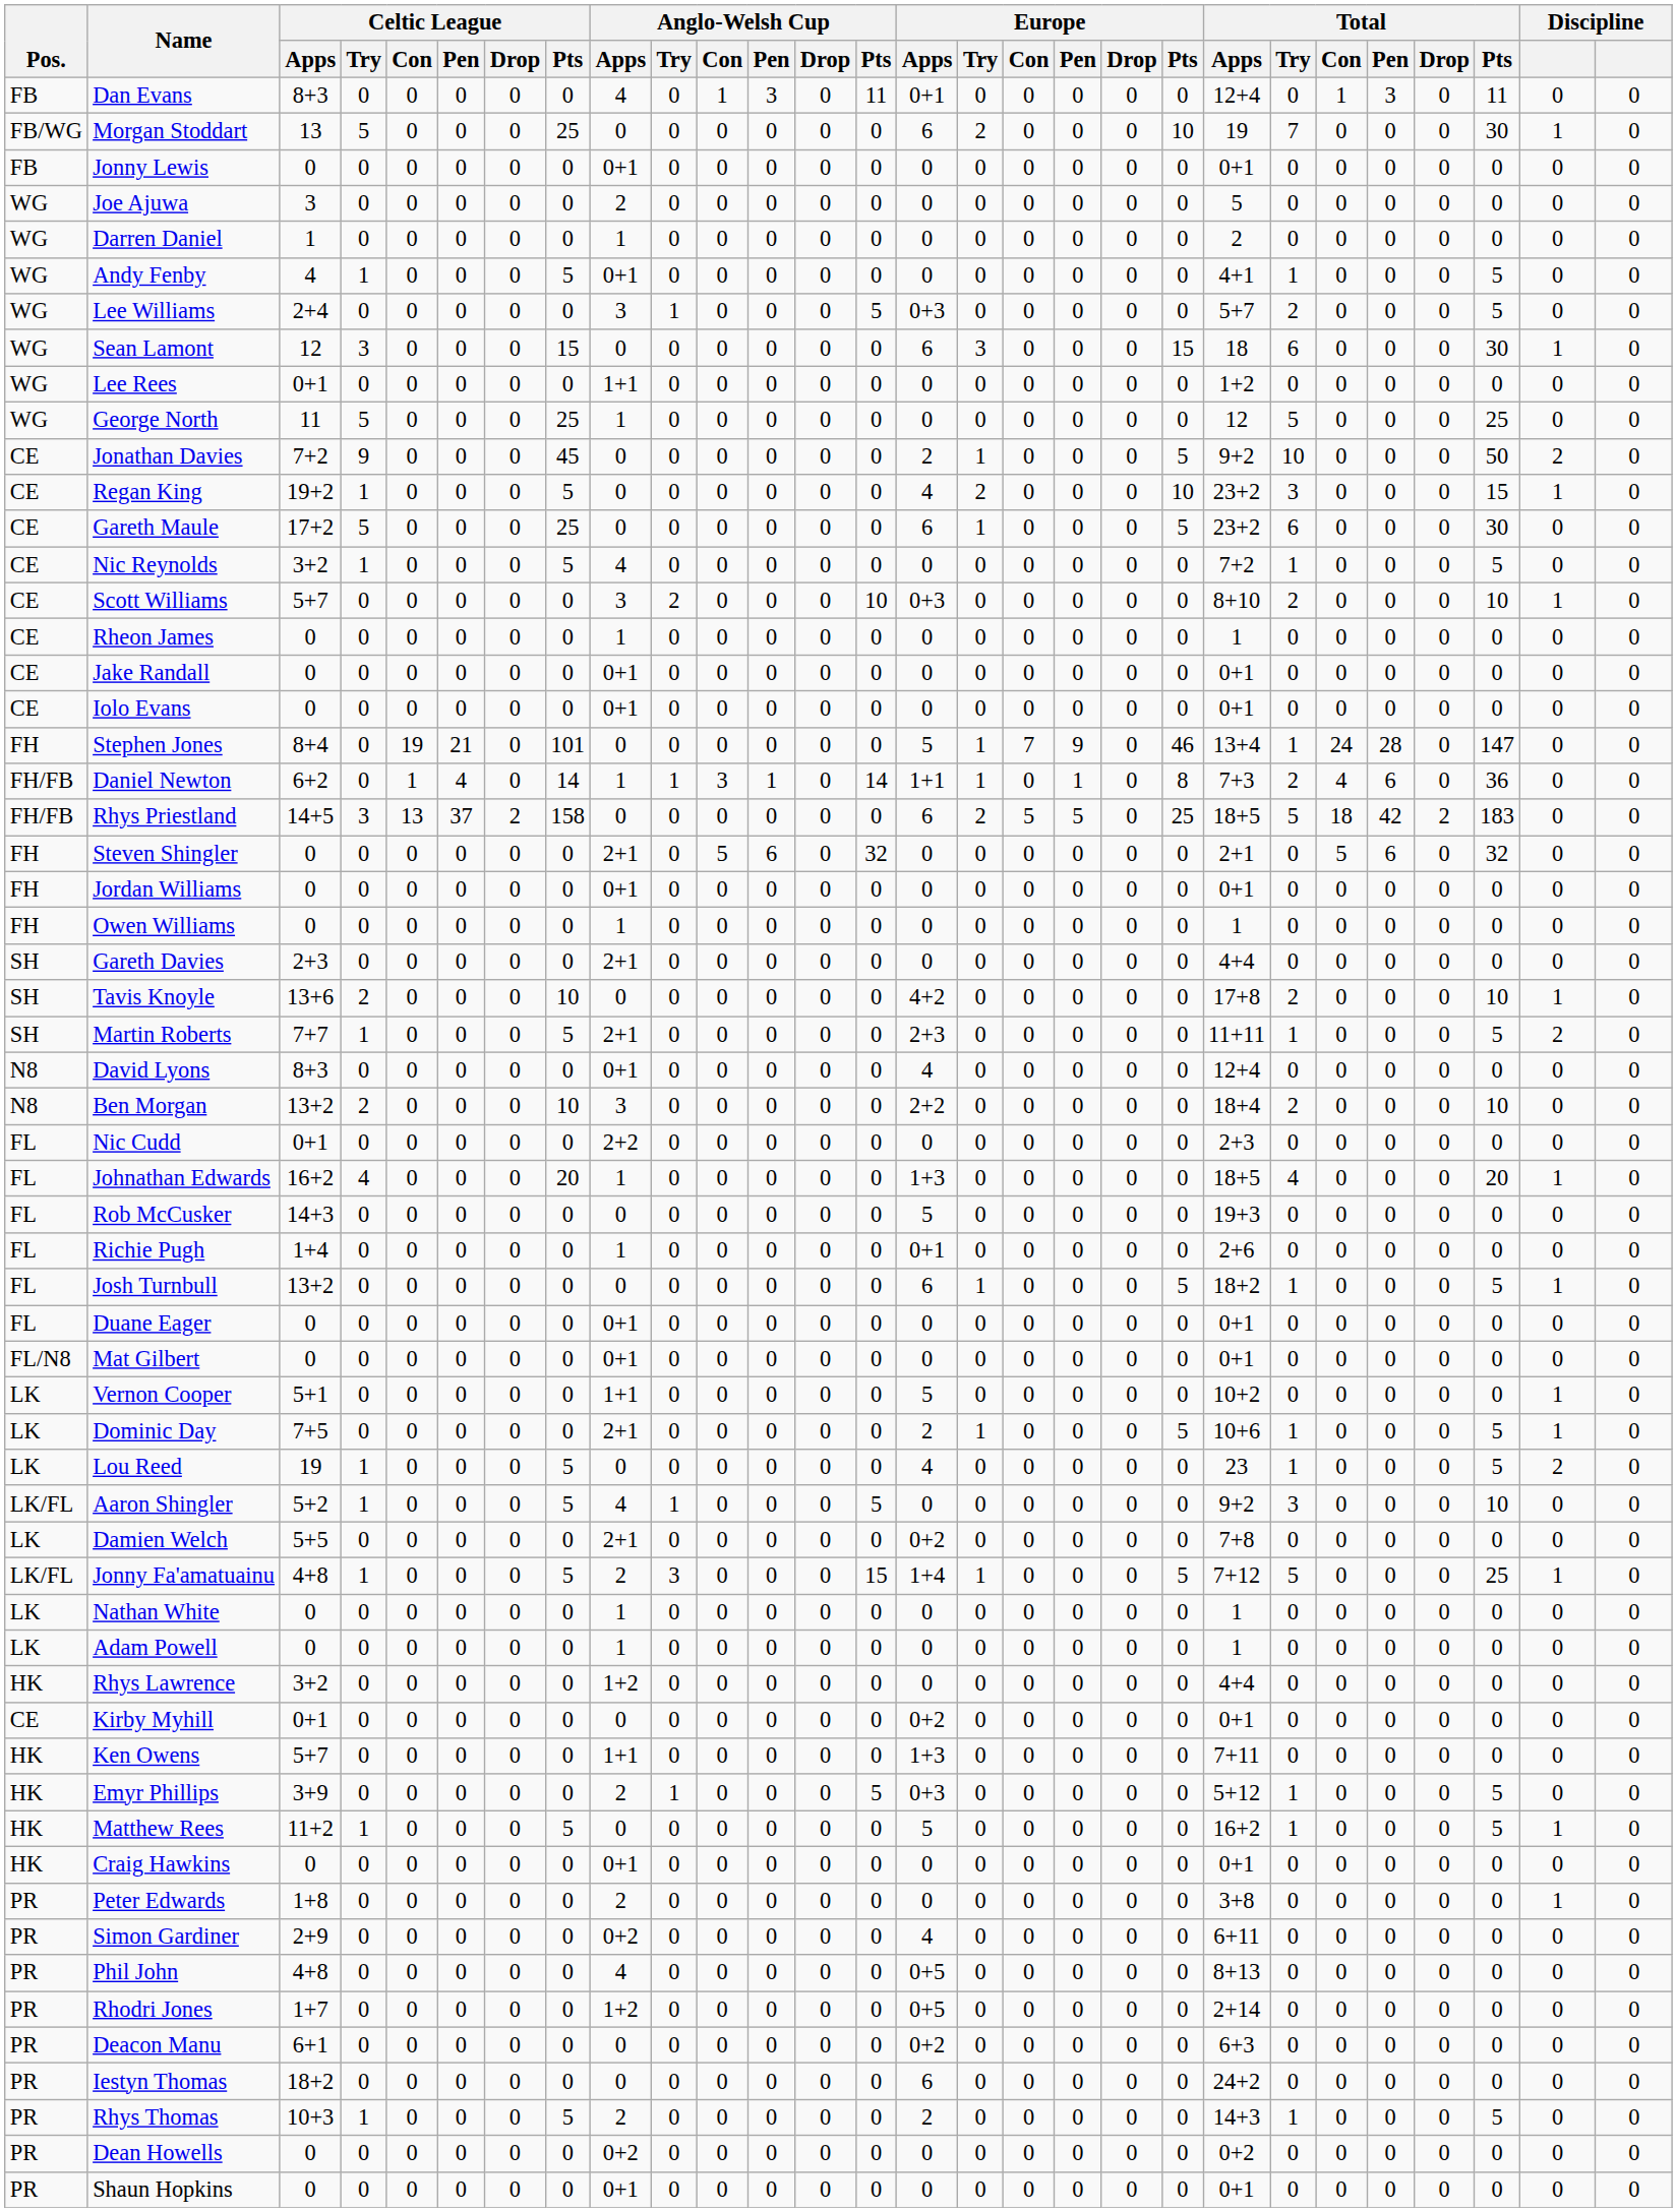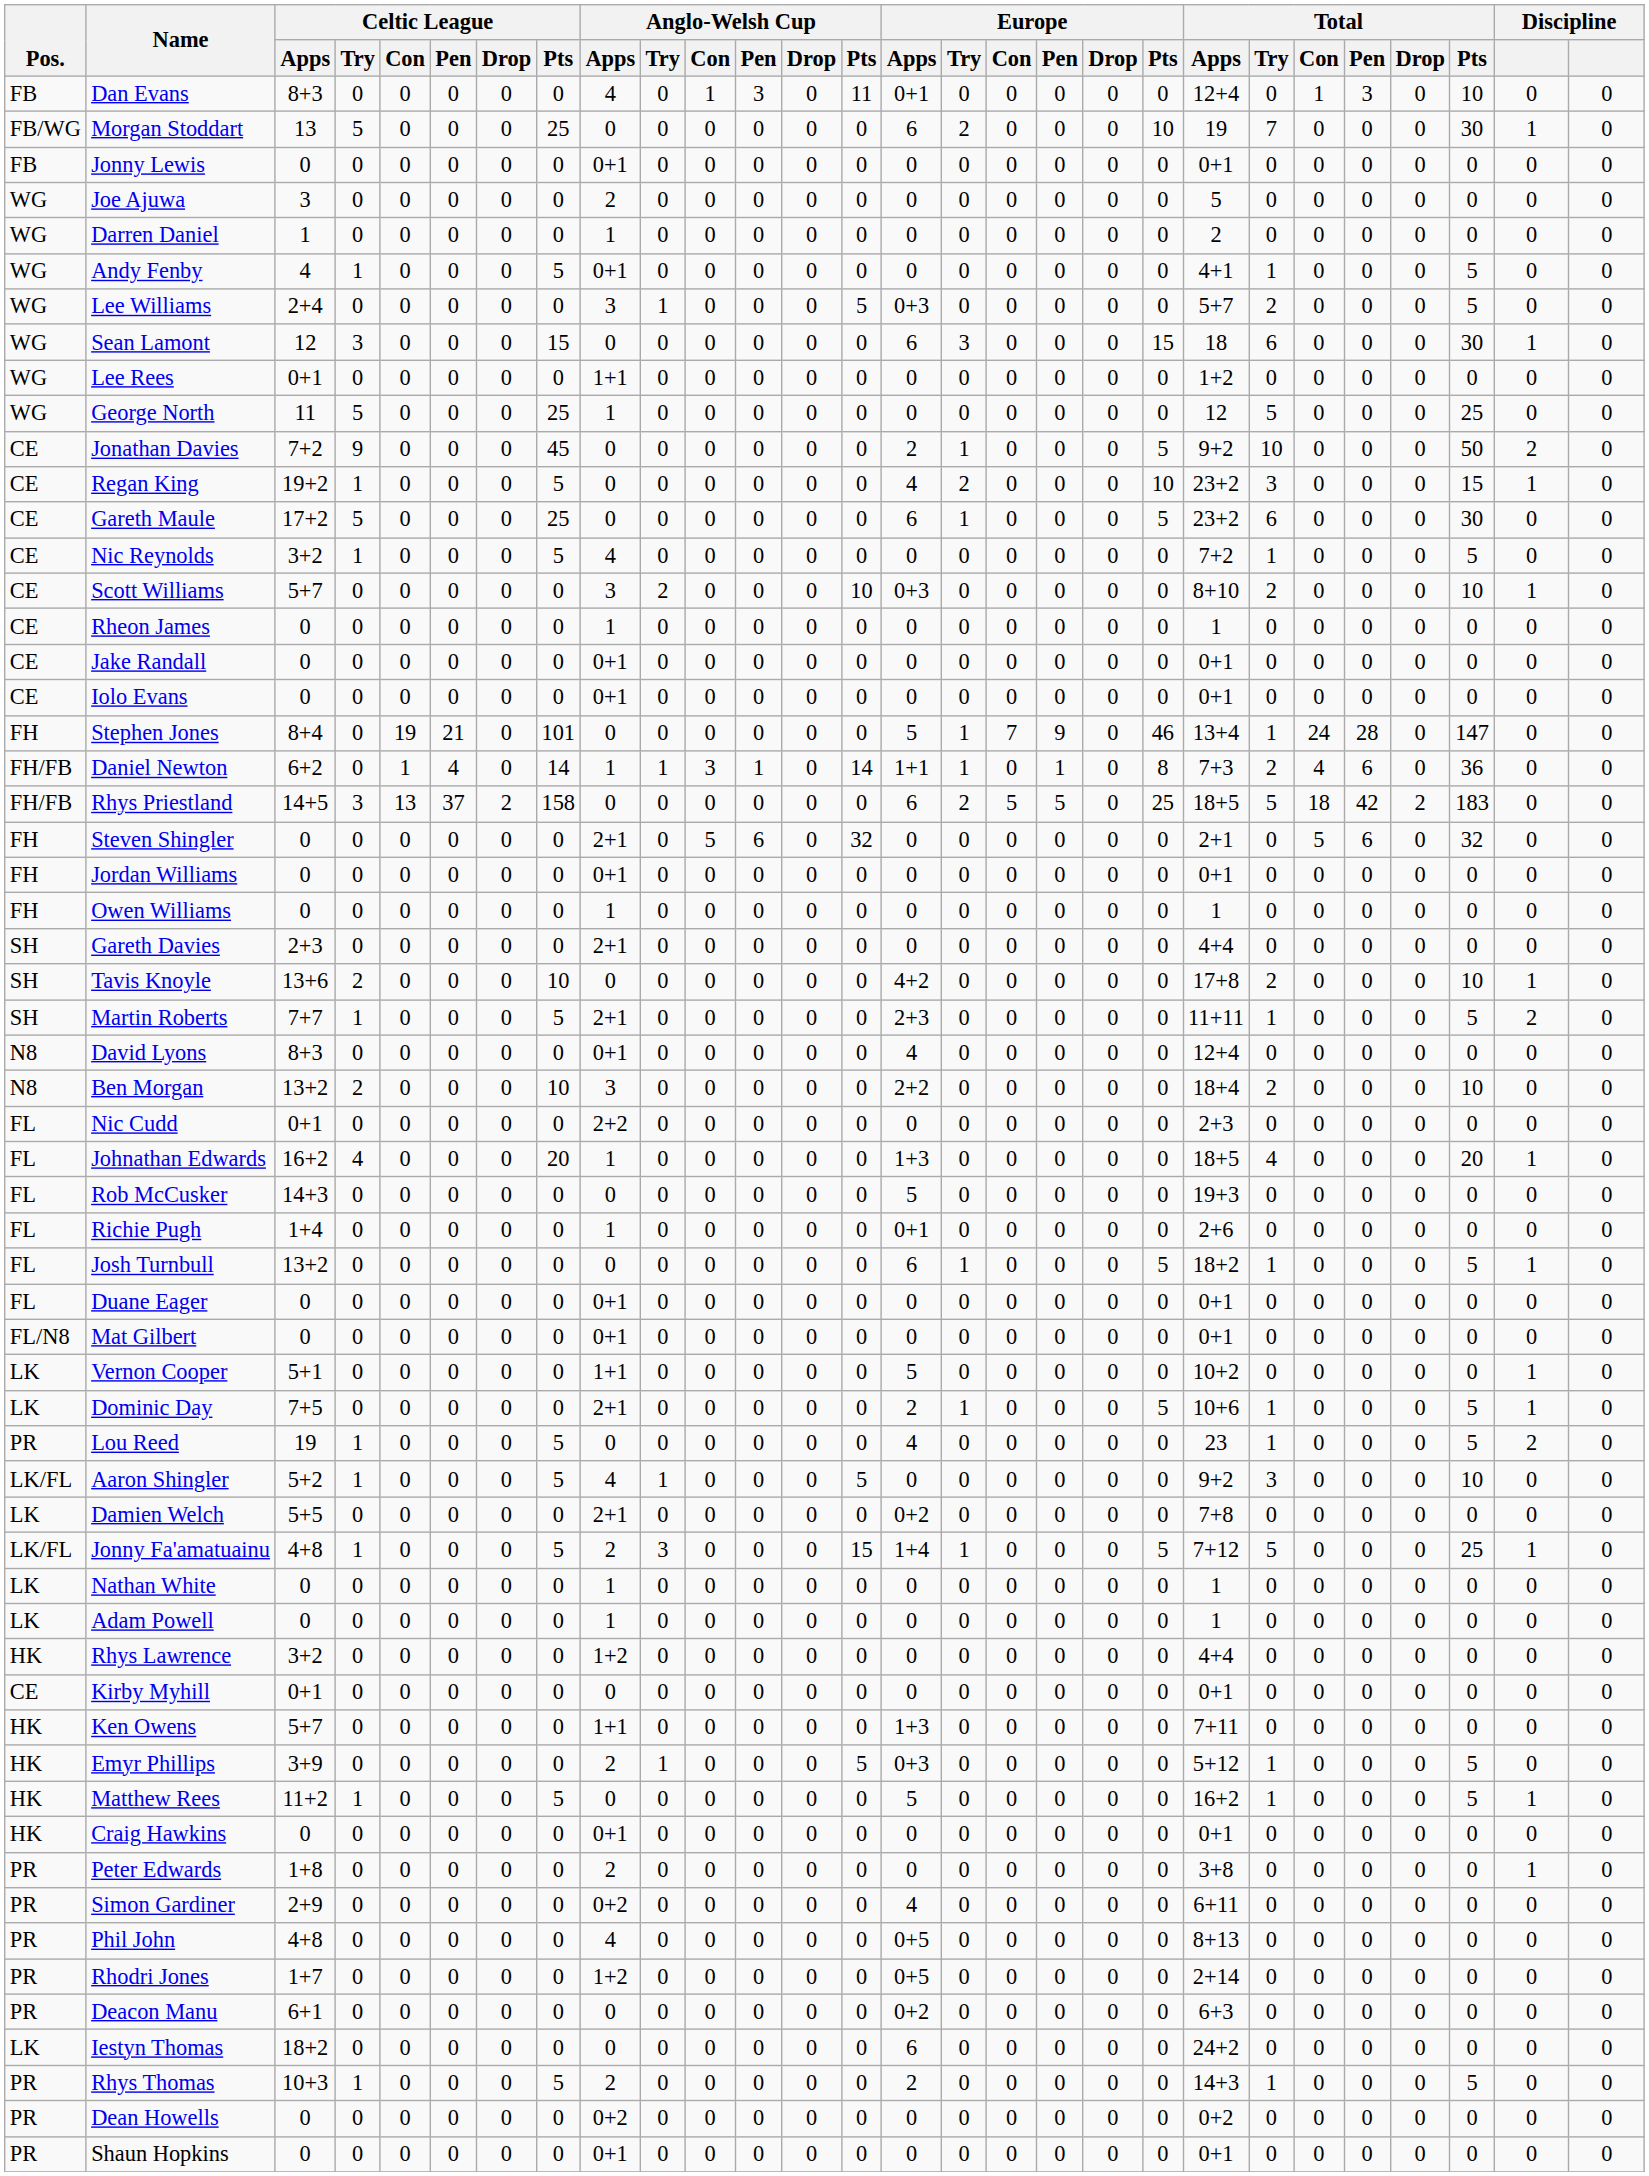Dan Evans | Total / Pts: 11 -> 10
Lou Reed | Pos.: LK -> PR
Kirby Myhill | Europe / Apps: 0+2 -> 0
Iestyn Thomas | Pos.: PR -> LK
